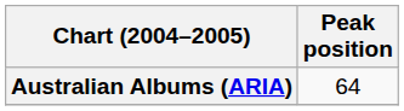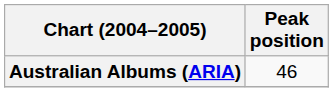Australian Albums (ARIA) | Peak position: 64 -> 46
